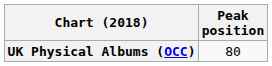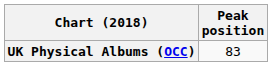UK Physical Albums (OCC) | Peak position: 80 -> 83
